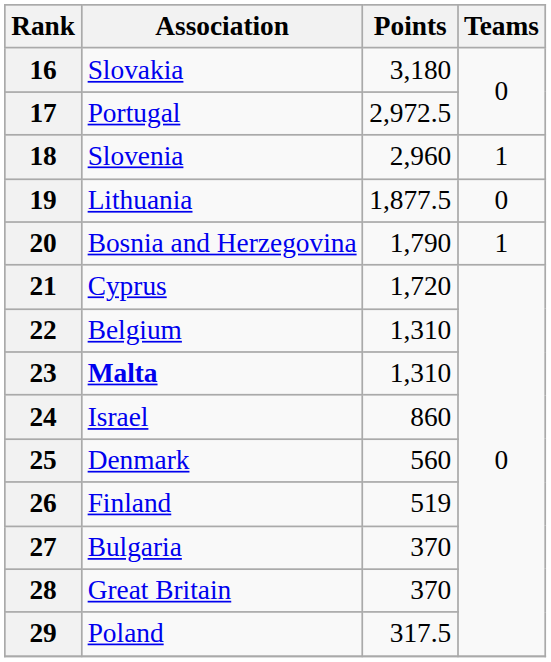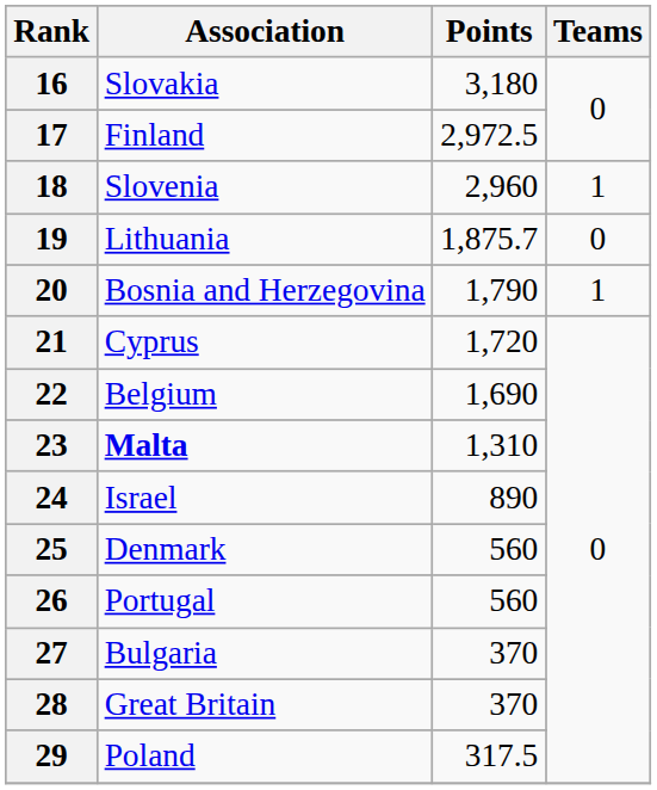17 | Association: Portugal -> Finland
19 | Points: 1,877.5 -> 1,875.7
22 | Points: 1,310 -> 1,690
24 | Points: 860 -> 890
26 | Association: Finland -> Portugal
26 | Points: 519 -> 560
